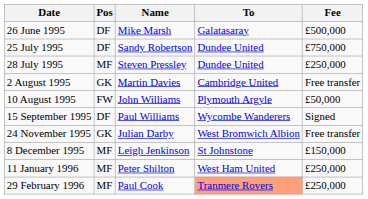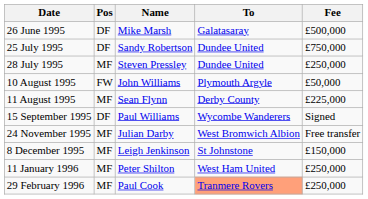- row: 2 August 1995 | GK | Martin Davies | Cambridge United | Free transfer
+ row: 11 August 1995 | MF | Sean Flynn | Derby County | £225,000
24 November 1995 | Pos: GK -> MF
